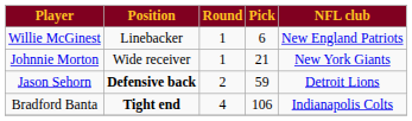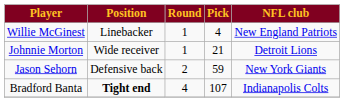Willie McGinest | Pick: 6 -> 4
Johnnie Morton | NFL club: New York Giants -> Detroit Lions
Jason Sehorn | Position: bold -> normal
Jason Sehorn | NFL club: Detroit Lions -> New York Giants
Bradford Banta | Pick: 106 -> 107
